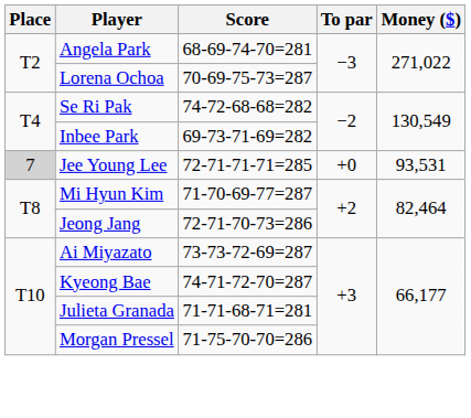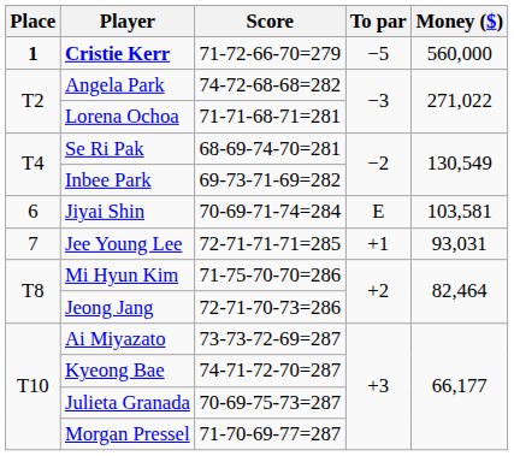+ row: 1 | Cristie Kerr | 71-72-66-70=279 | −5 | 560,000
Angela Park | Score: 68-69-74-70=281 -> 74-72-68-68=282
Lorena Ochoa | Score: 70-69-75-73=287 -> 71-71-68-71=281
Se Ri Pak | Score: 74-72-68-68=282 -> 68-69-74-70=281
+ row: 6 | Jiyai Shin | 70-69-71-74=284 | E | 103,581
Jee Young Lee | Place: lightgrey background -> no background
Jee Young Lee | To par: +0 -> +1
Jee Young Lee | Money ($): 93,531 -> 93,031
Mi Hyun Kim | Score: 71-70-69-77=287 -> 71-75-70-70=286
Julieta Granada | Score: 71-71-68-71=281 -> 70-69-75-73=287
Morgan Pressel | Score: 71-75-70-70=286 -> 71-70-69-77=287
